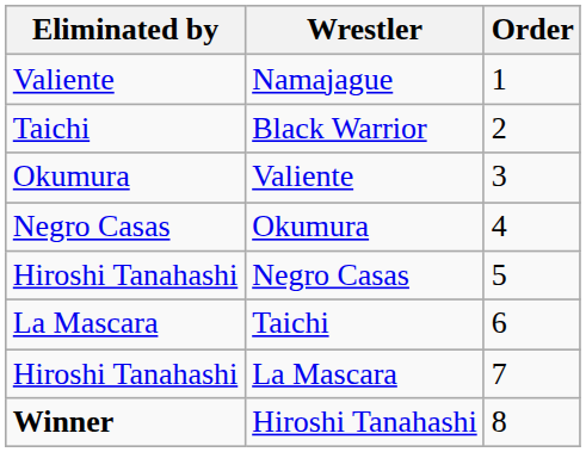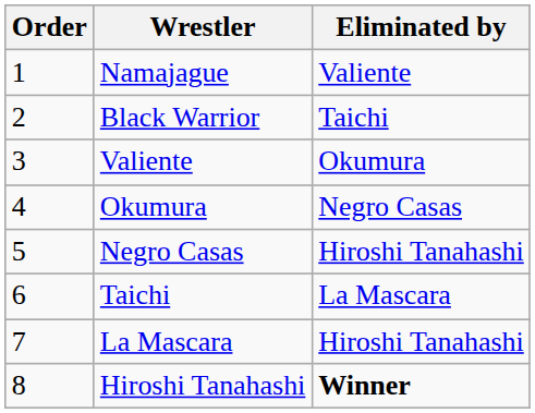columns swapped: Order <-> Eliminated by
